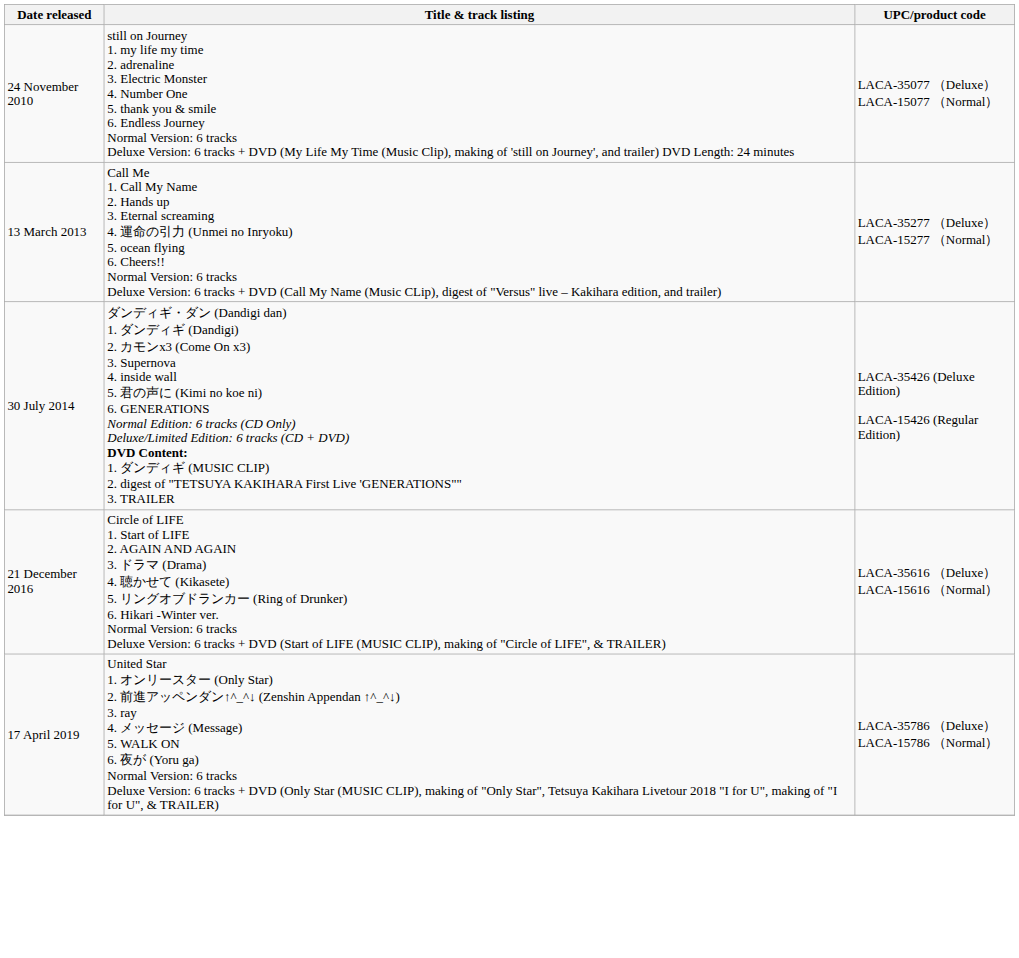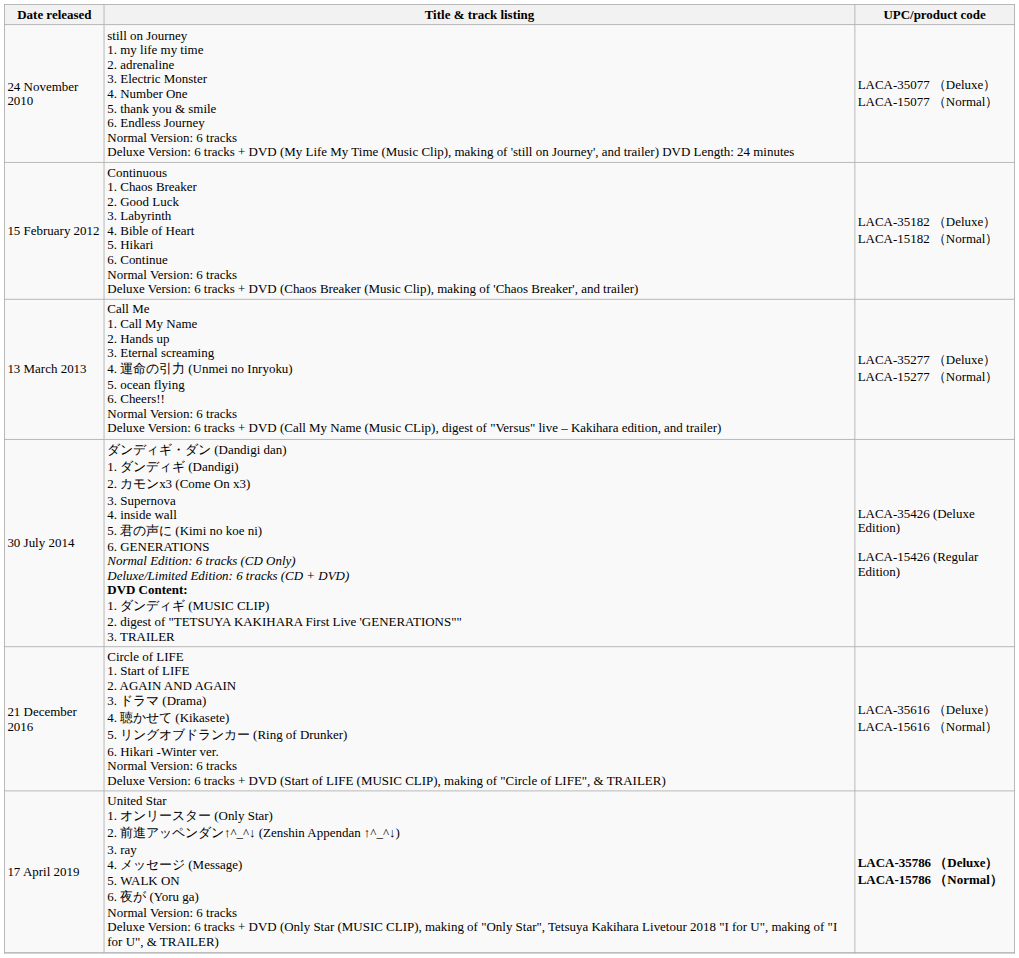+ row: 15 February 2012 | Continuous 1. Chaos Breaker 2. Good Luck 3. Labyrinth 4. Bible of Heart 5. Hikari 6. Continue Normal Version: 6 tracks Deluxe Version: 6 tracks + DVD (Chaos Breaker (Music Clip), making of 'Chaos Breaker', and trailer) | LACA-35182 （Deluxe） LACA-15182 （Normal）
17 April 2019 | UPC/product code: normal -> bold
